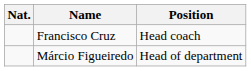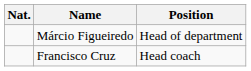rows swapped: Márcio Figueiredo <-> Francisco Cruz
